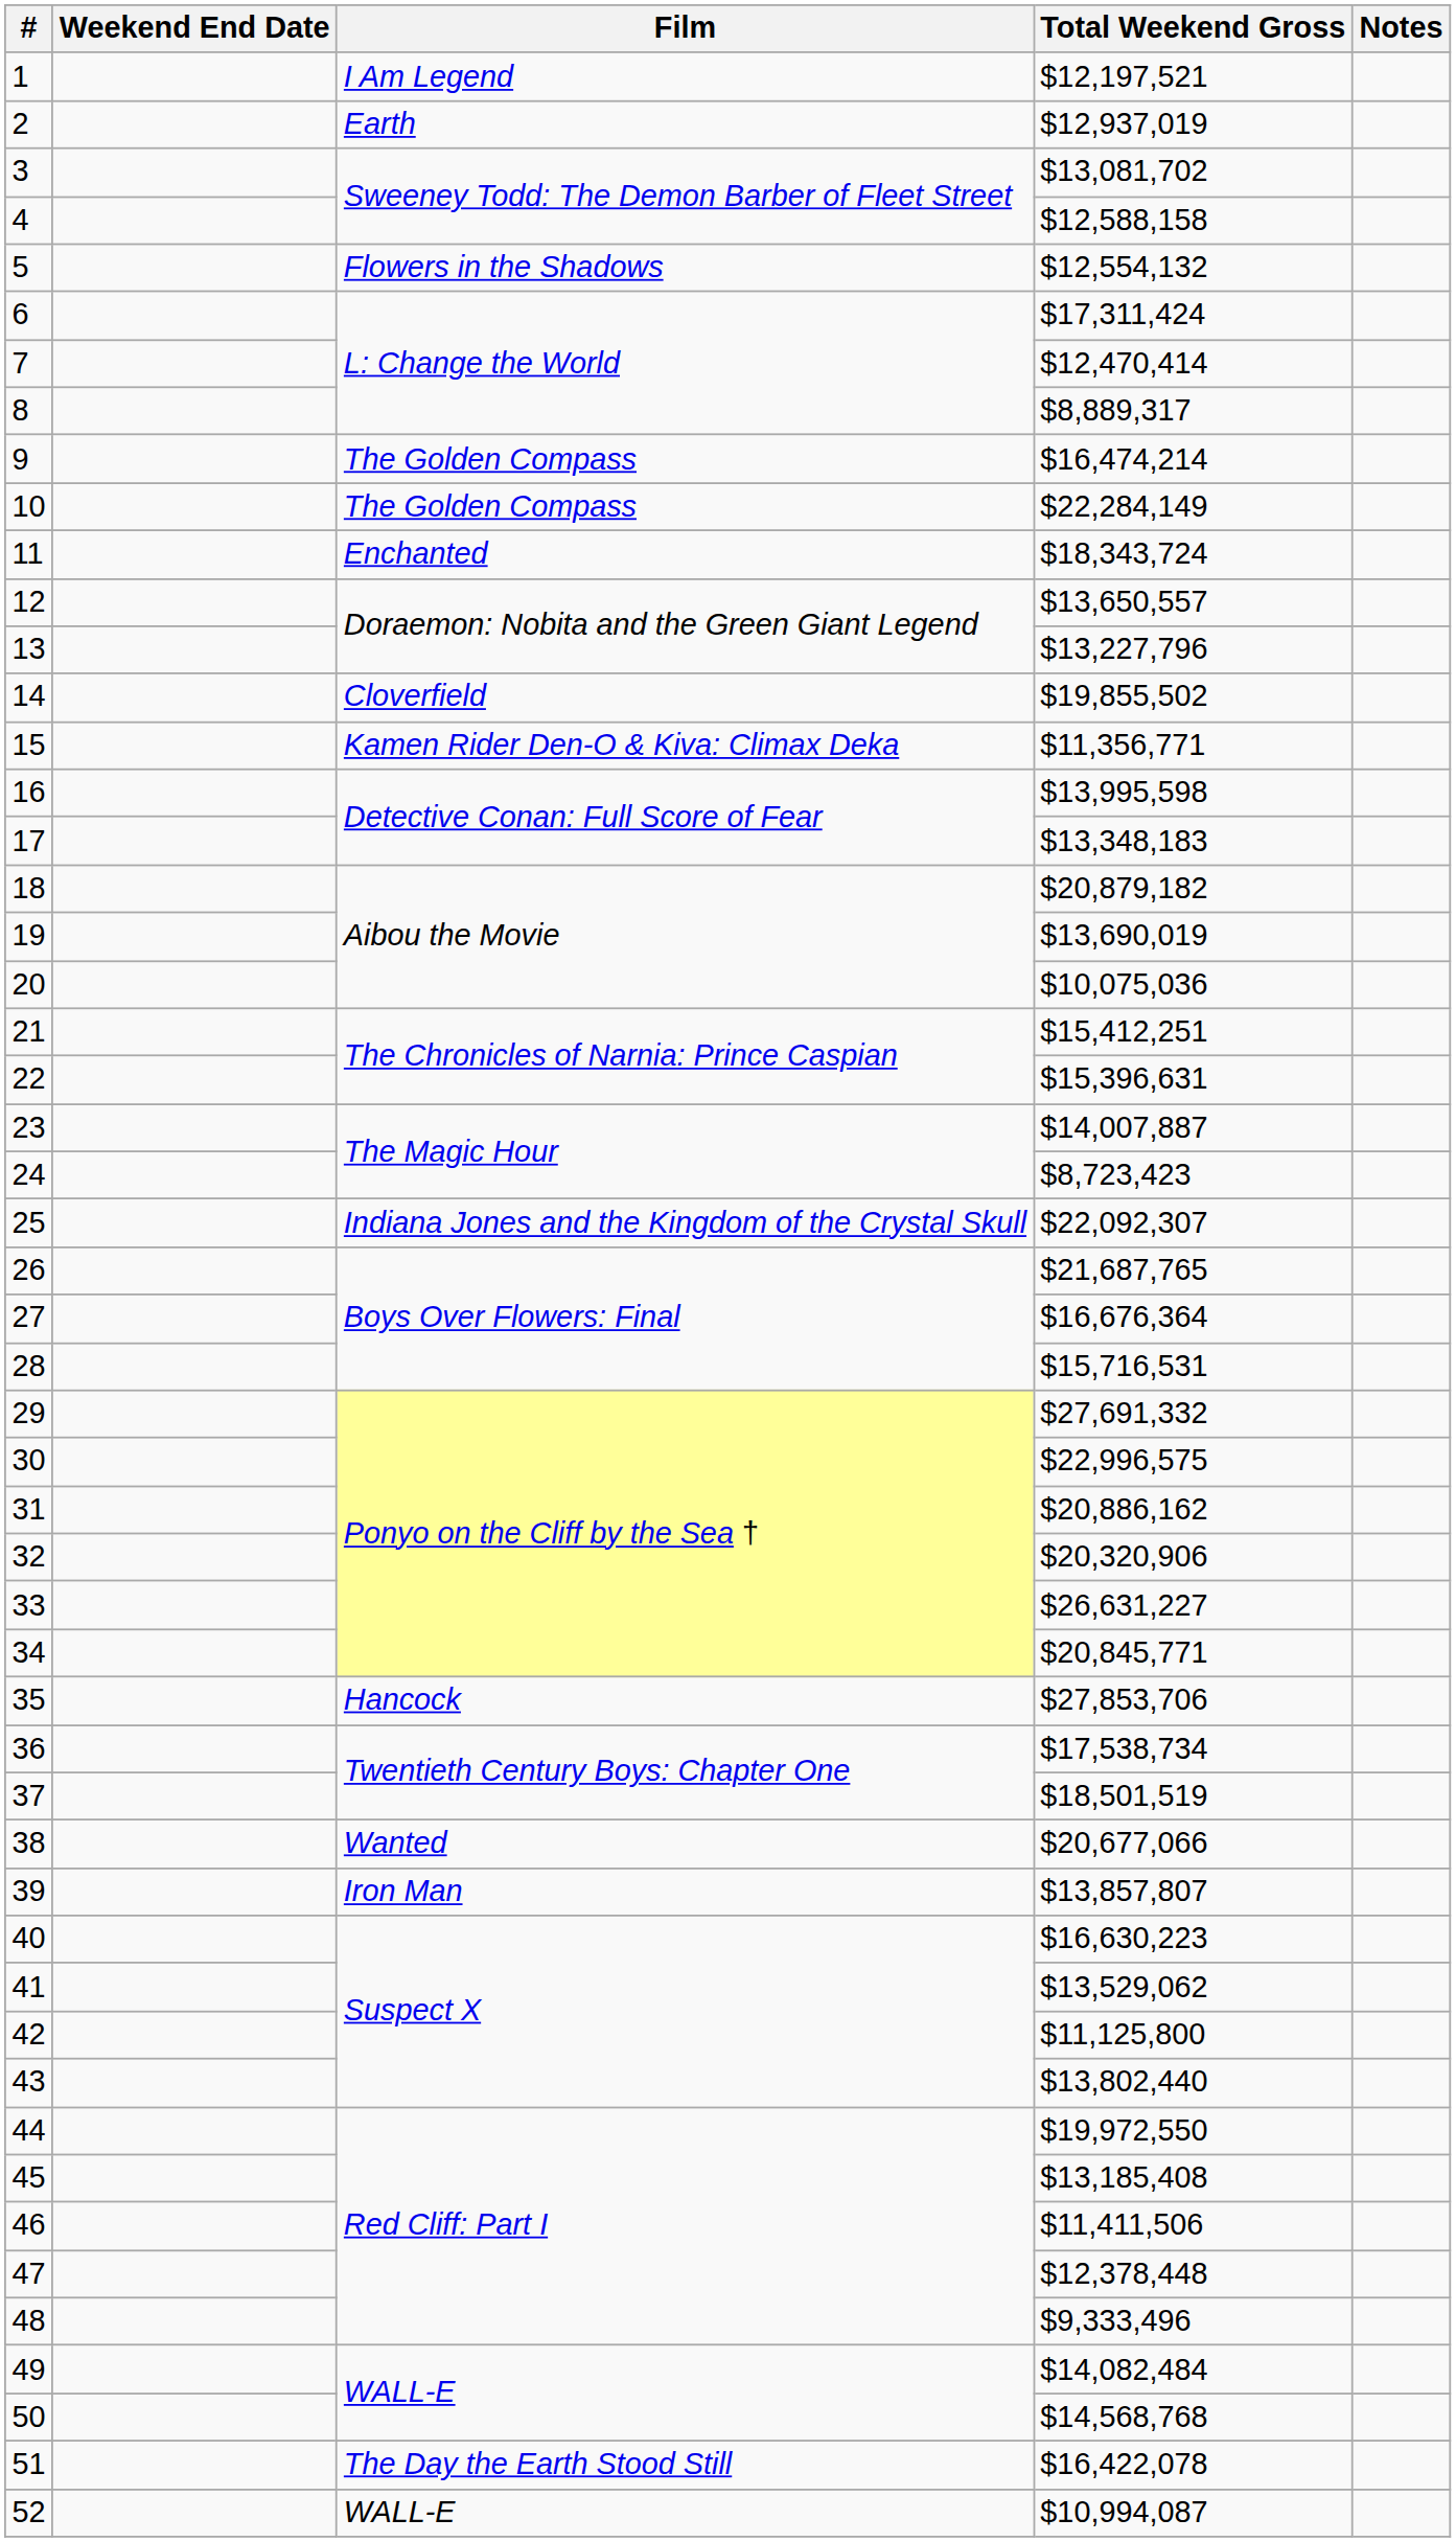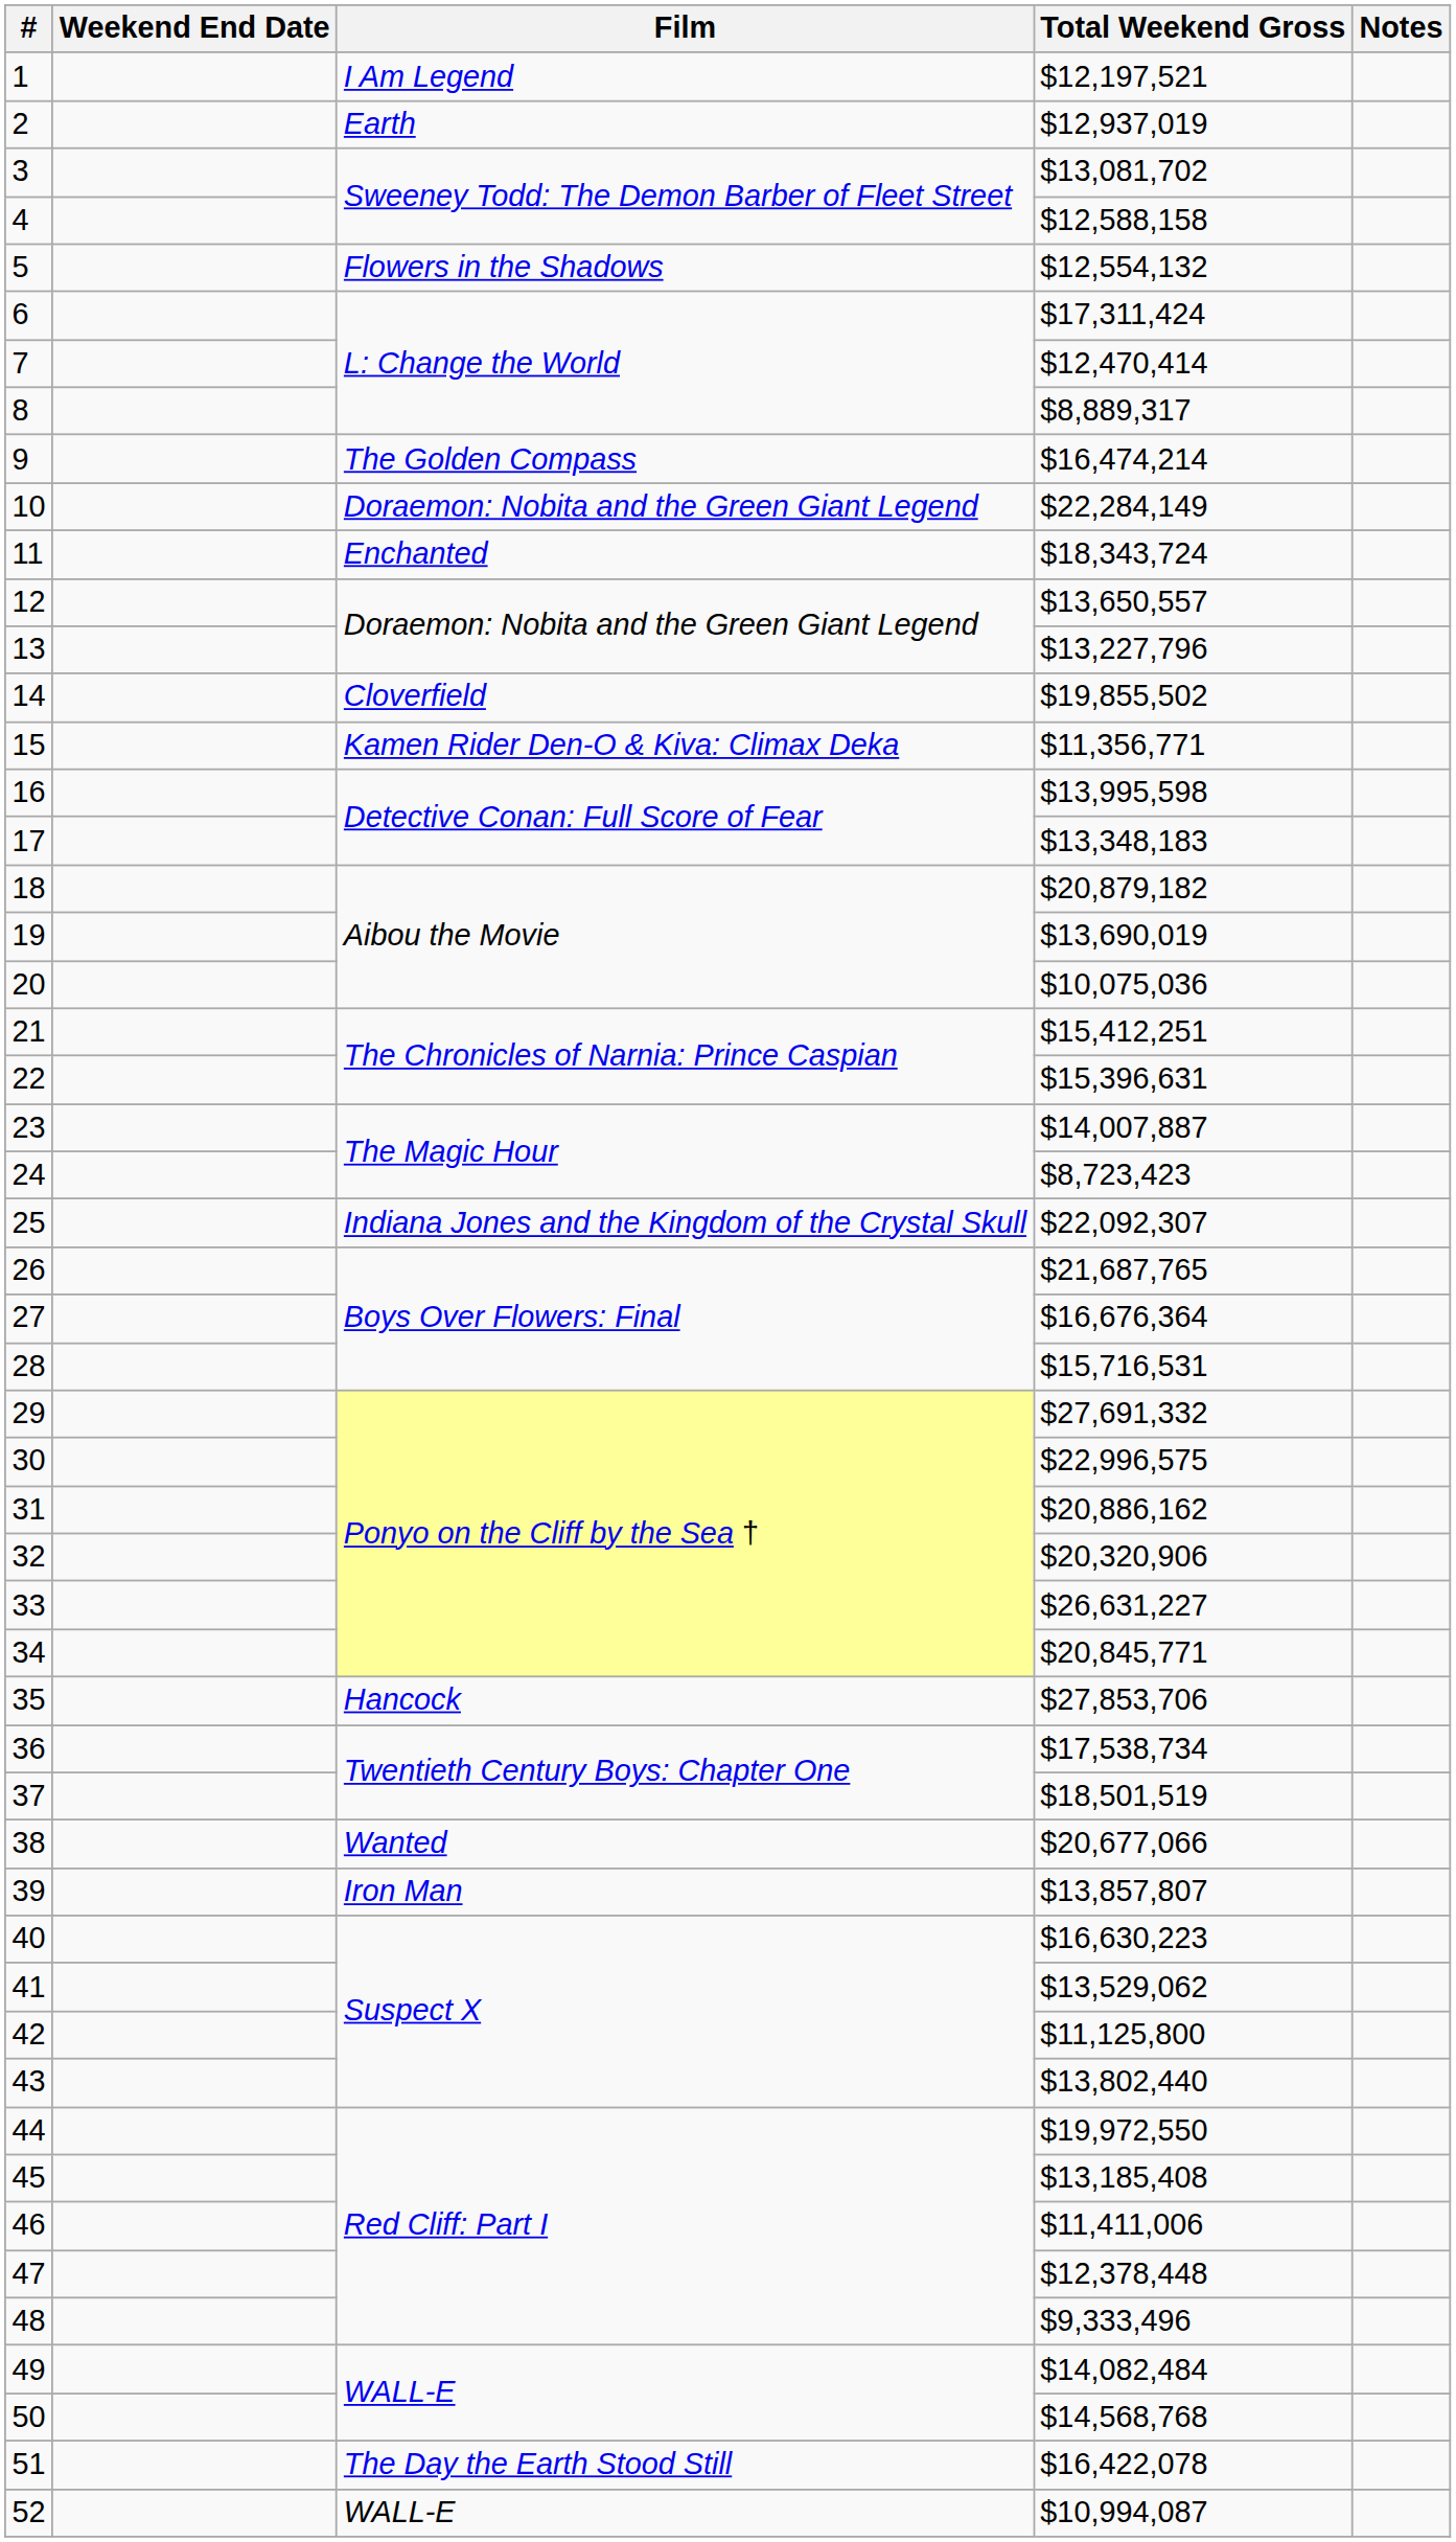10 | Film: The Golden Compass -> Doraemon: Nobita and the Green Giant Legend
46 | Total Weekend Gross: $11,411,506 -> $11,411,006
